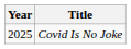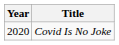Covid Is No Joke | Year: 2025 -> 2020
